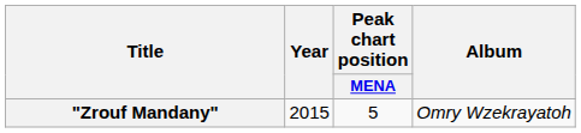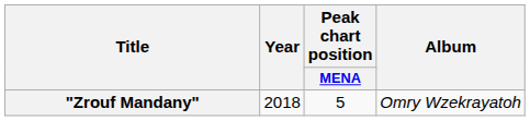"Zrouf Mandany" | Year: 2015 -> 2018
